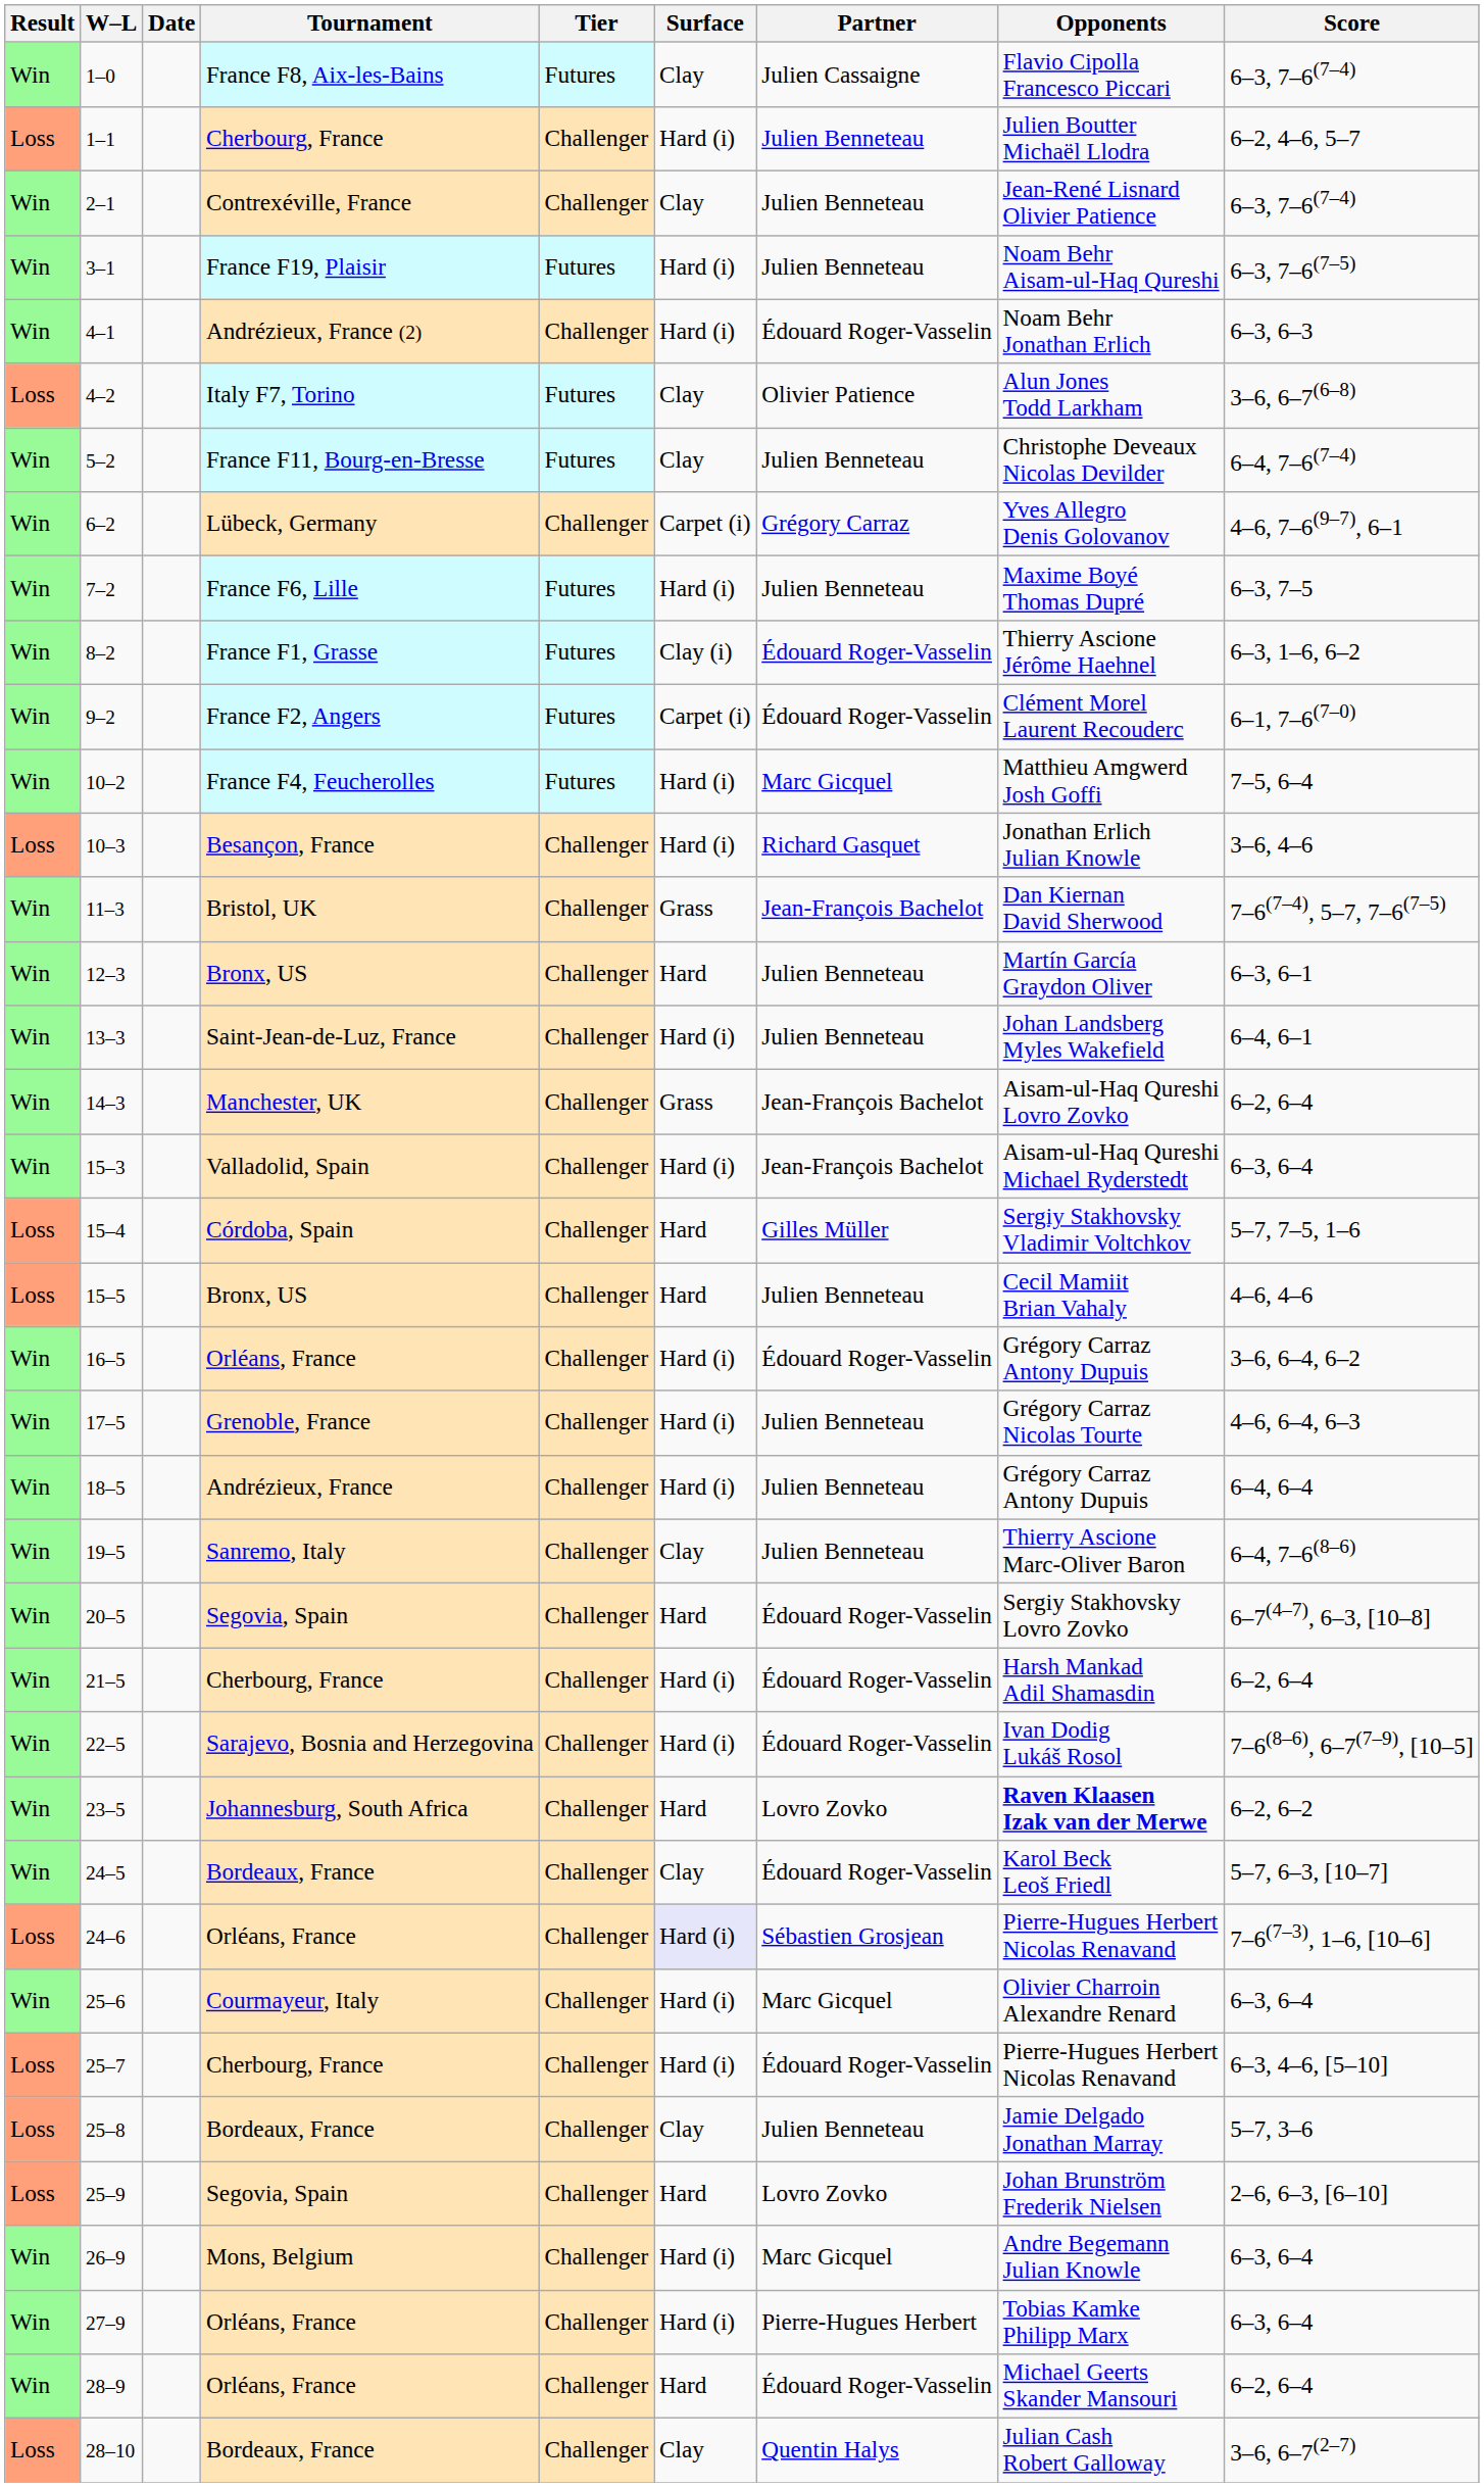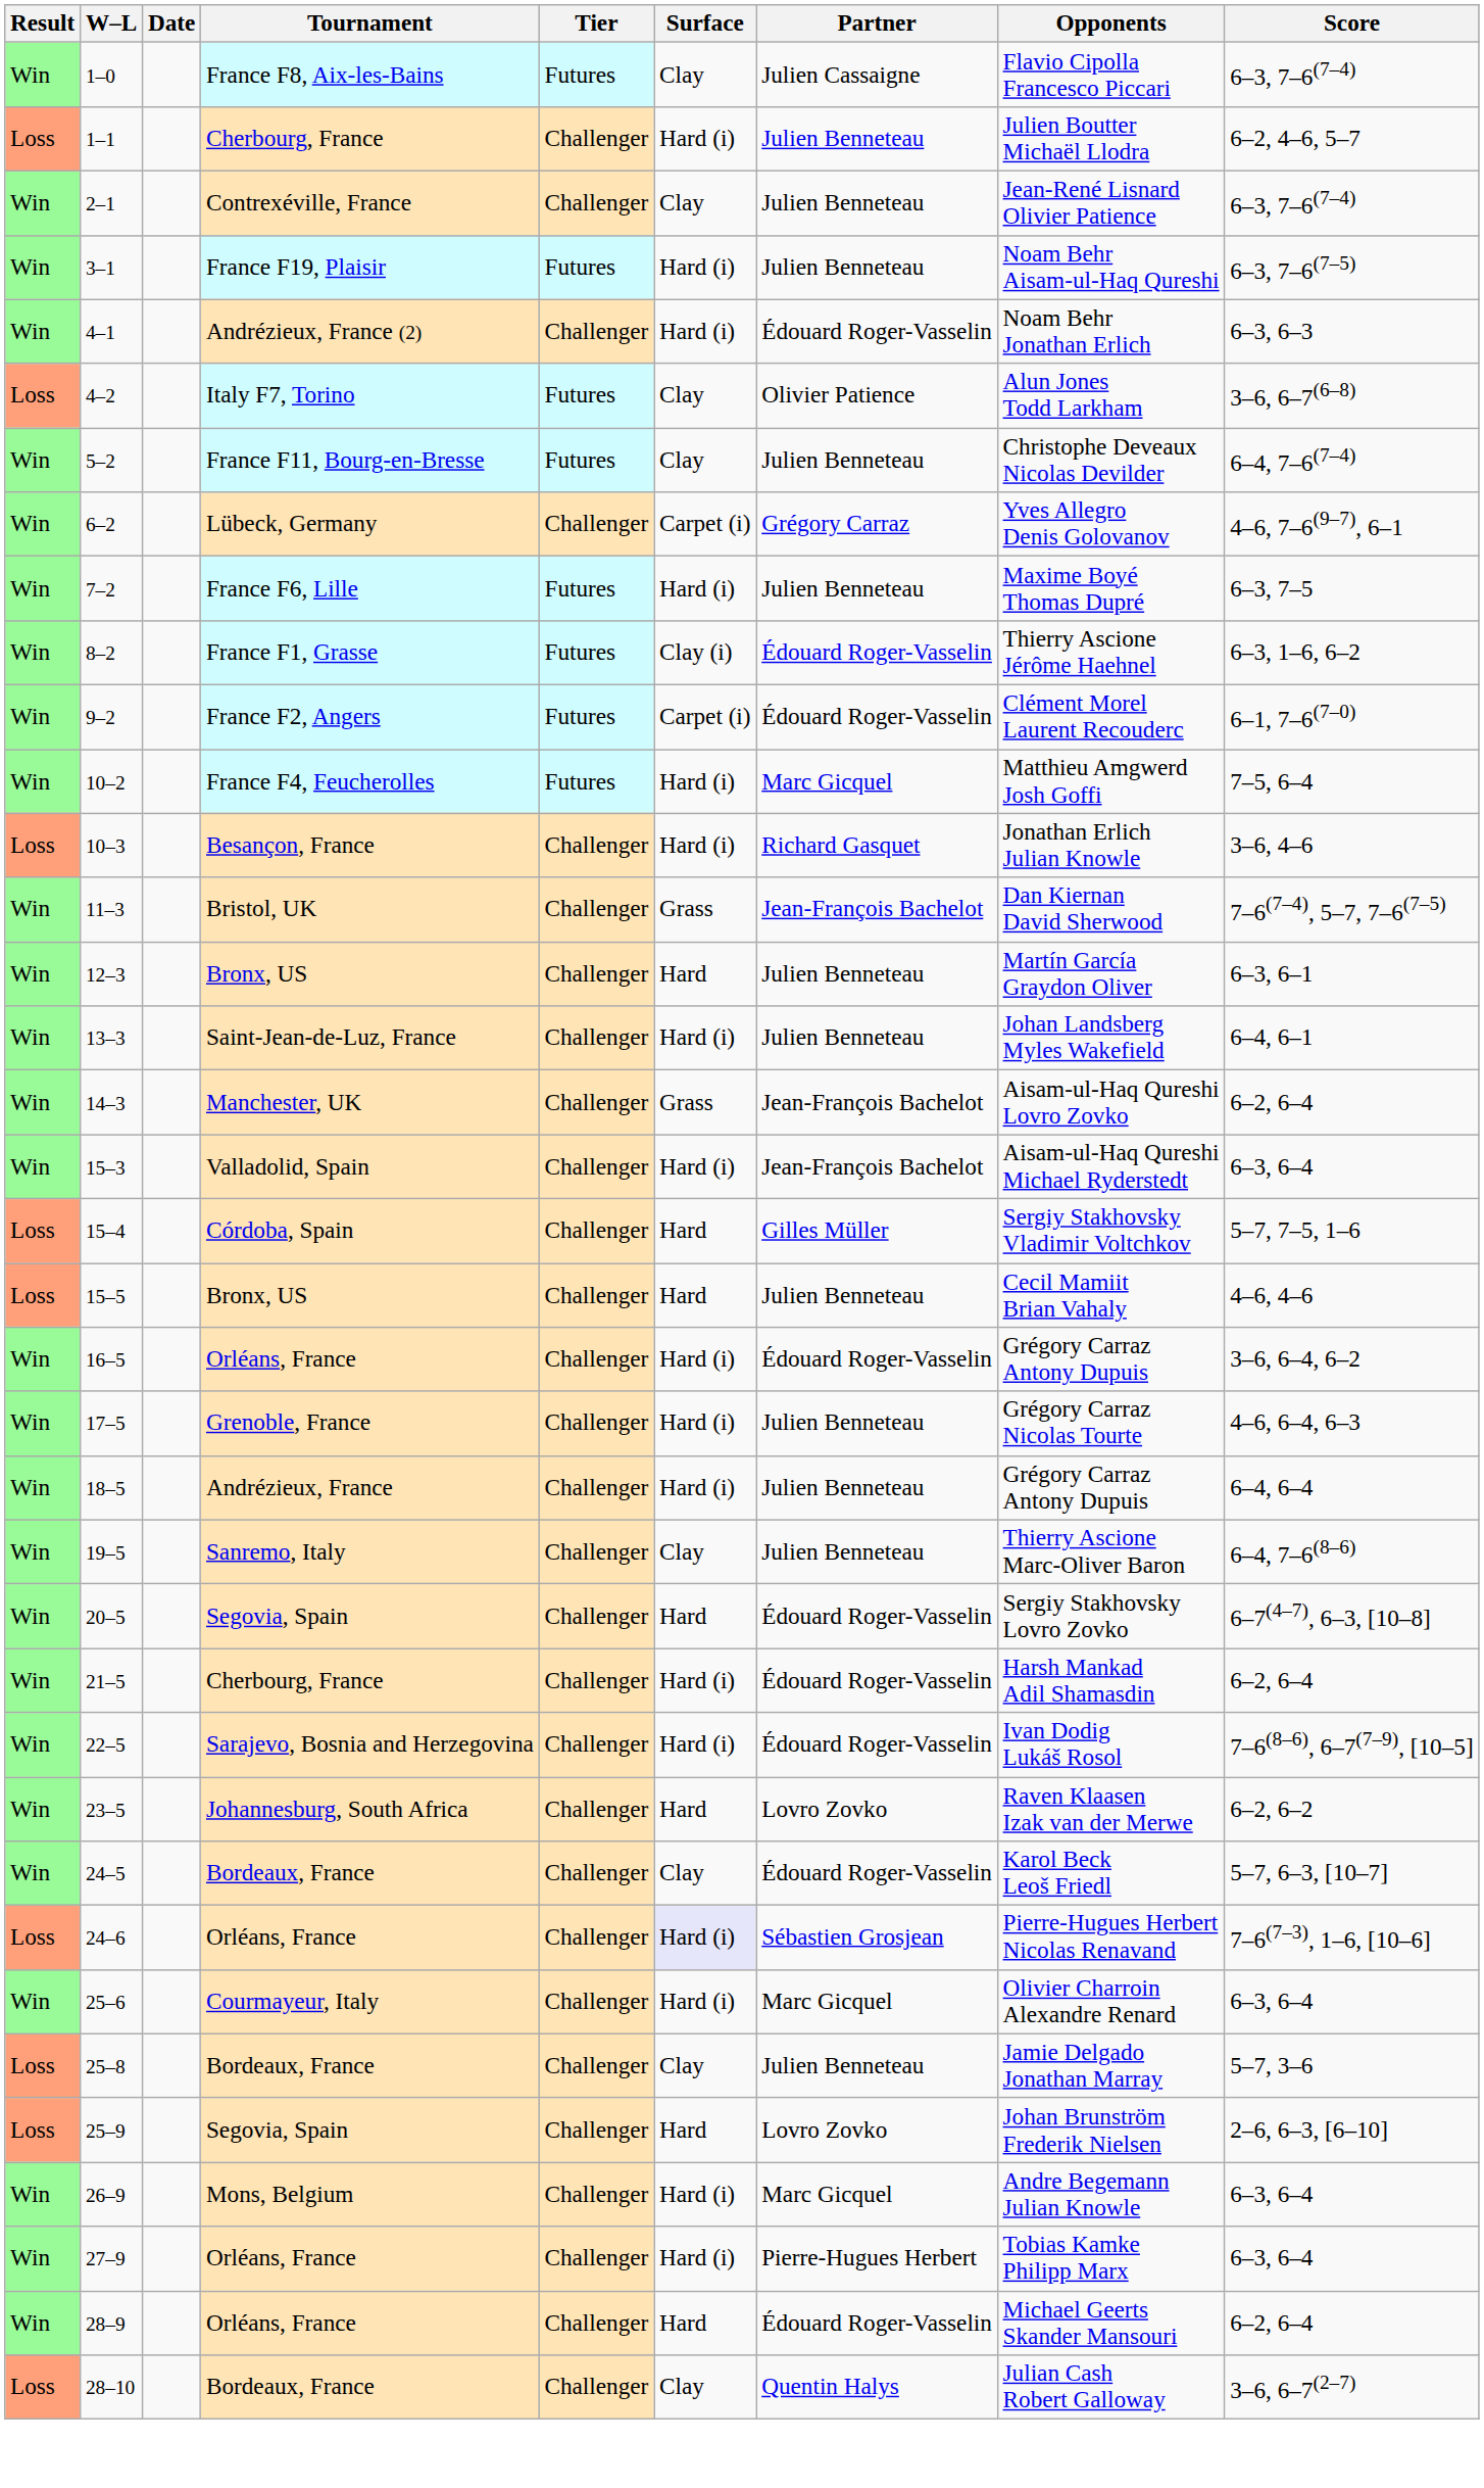23–5 | Opponents: bold -> normal
- row: Loss | 25–7 | Cherbourg, France | Challenger | Hard (i) | Édouard Roger-Vasselin | Pierre-Hugues Herbert Nicolas Renavand | 6–3, 4–6, [5–10]
